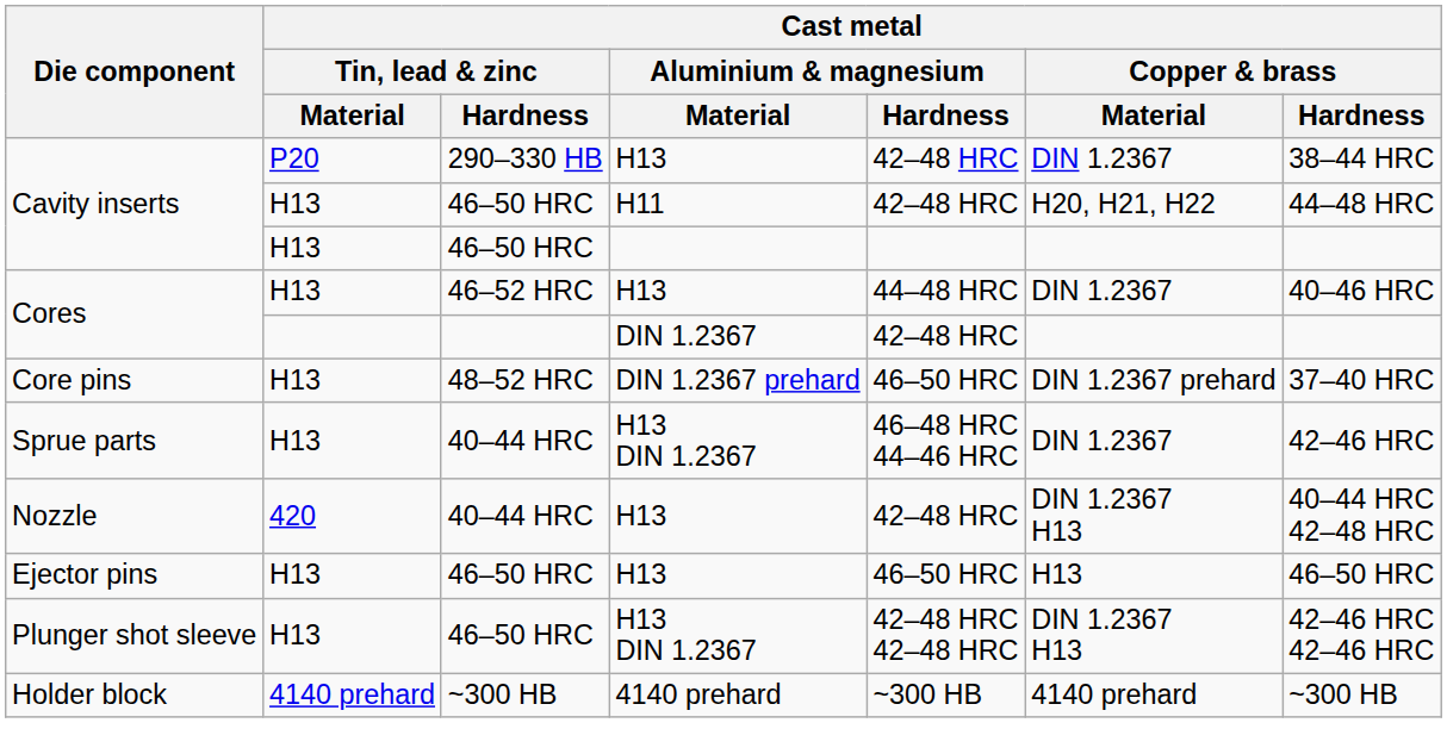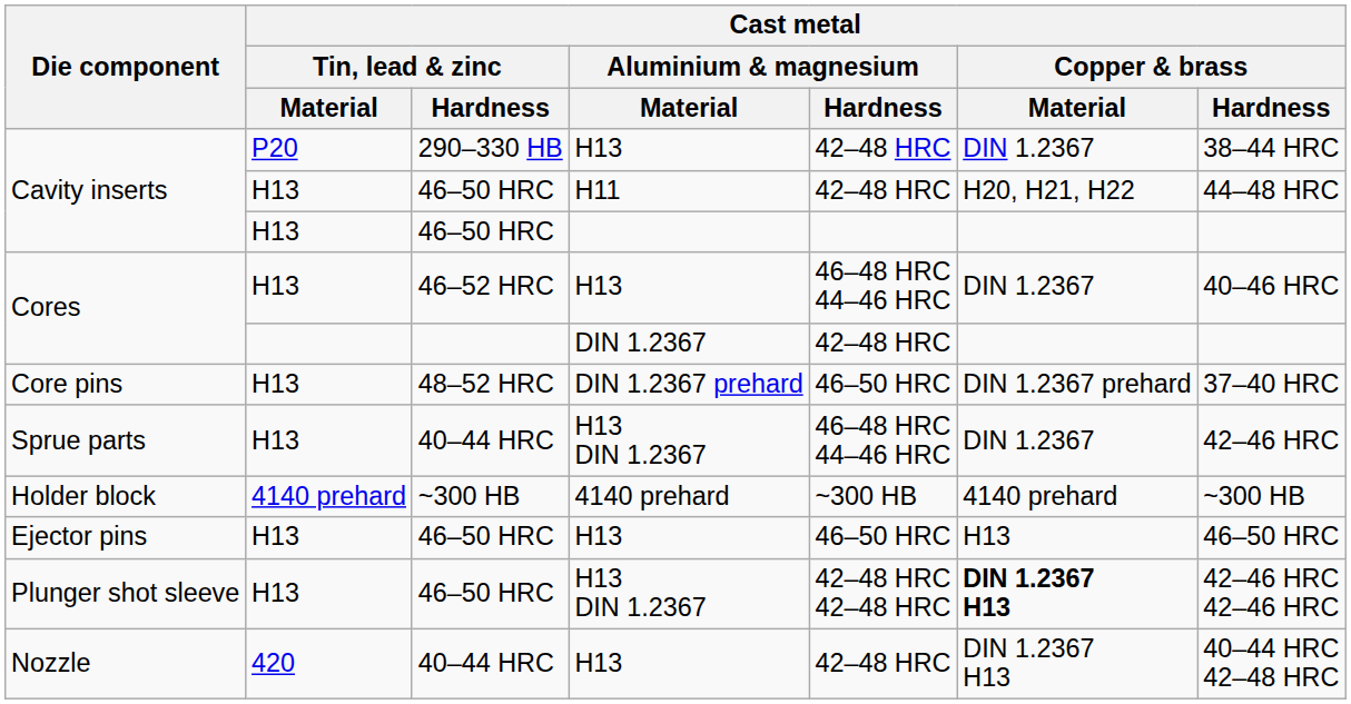Cores / H13 | Cast metal / Aluminium & magnesium / Hardness: 44–48 HRC -> 46–48 HRC 44–46 HRC
rows swapped: Nozzle <-> Holder block
Plunger shot sleeve | Cast metal / Copper & brass / Material: normal -> bold
